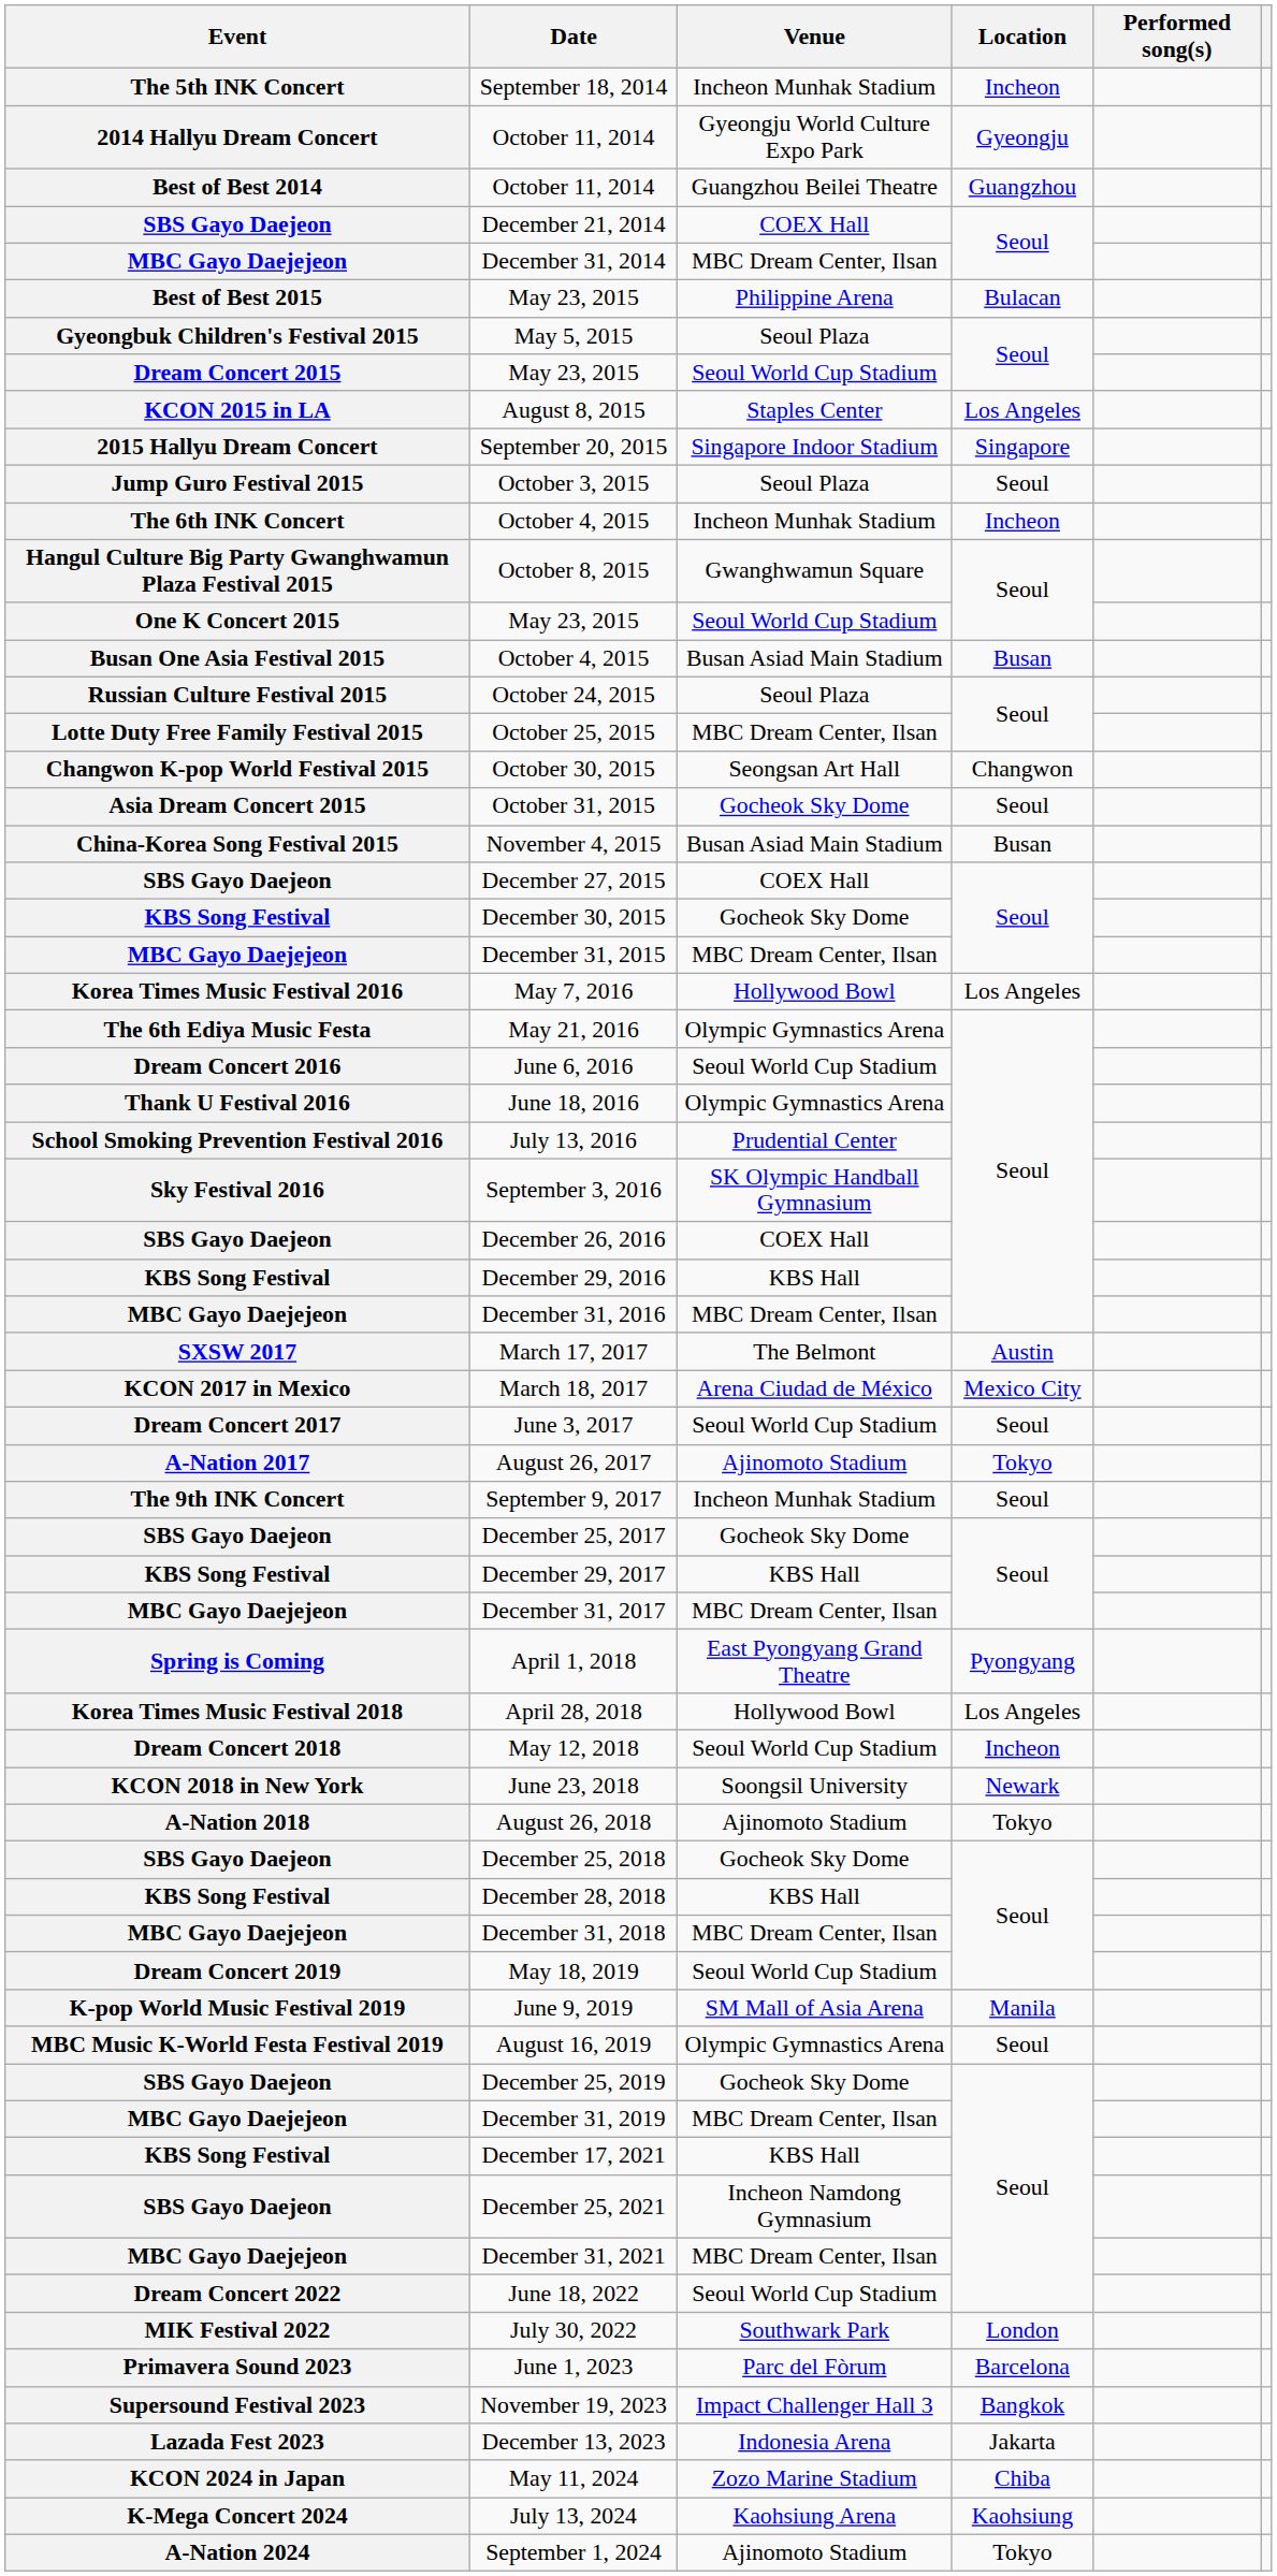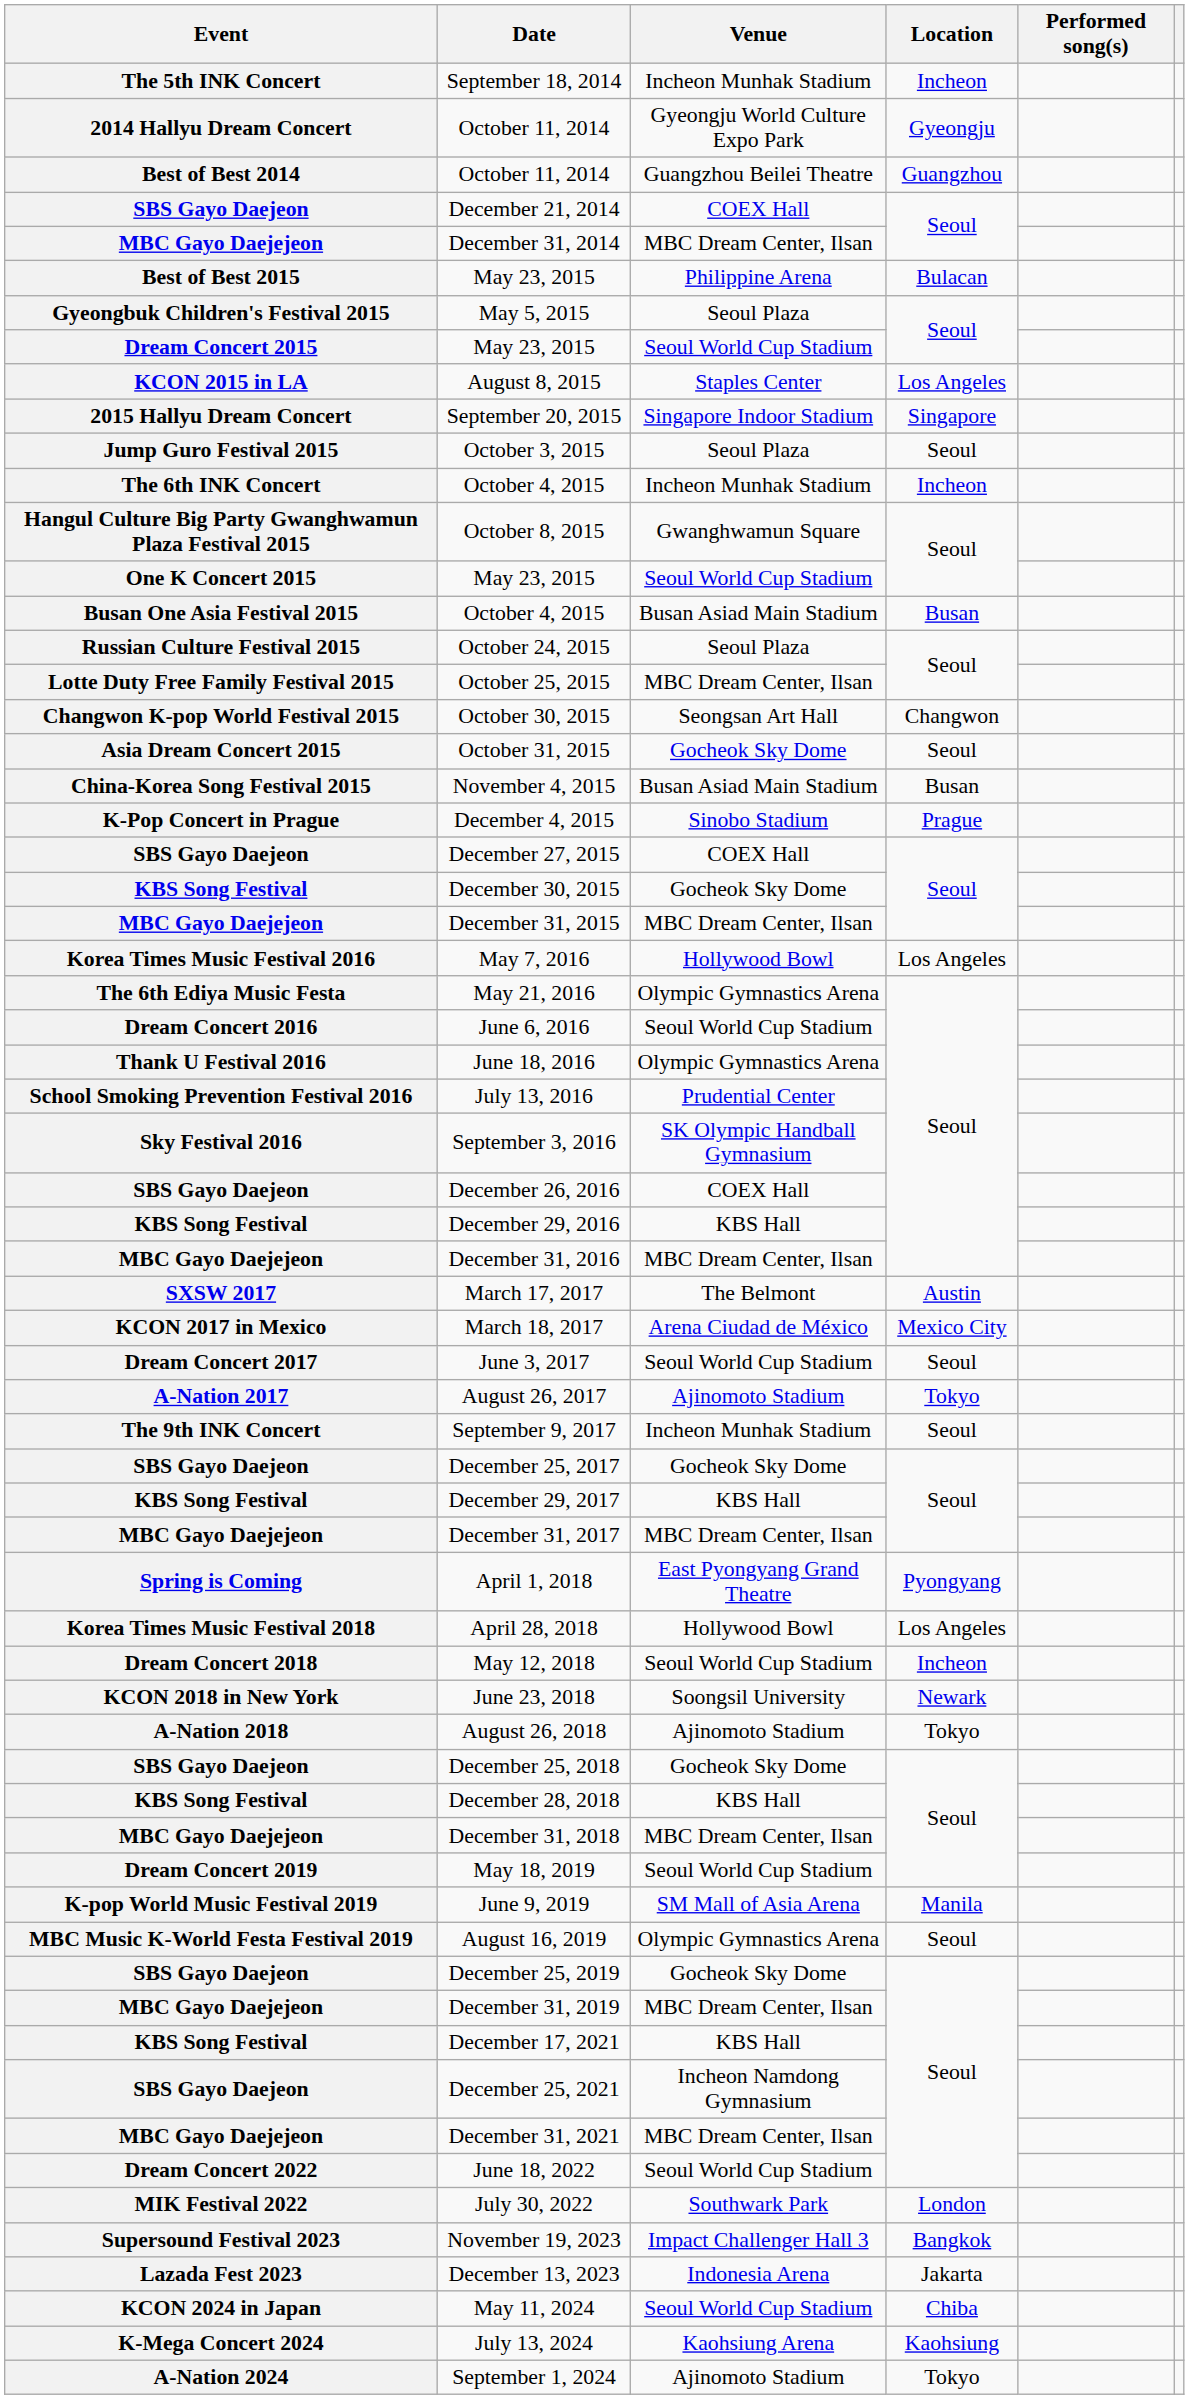+ row: K-Pop Concert in Prague | December 4, 2015 | Sinobo Stadium | Prague
- row: Primavera Sound 2023 | June 1, 2023 | Parc del Fòrum | Barcelona
May 11, 2024 | Venue: Zozo Marine Stadium -> Seoul World Cup Stadium
